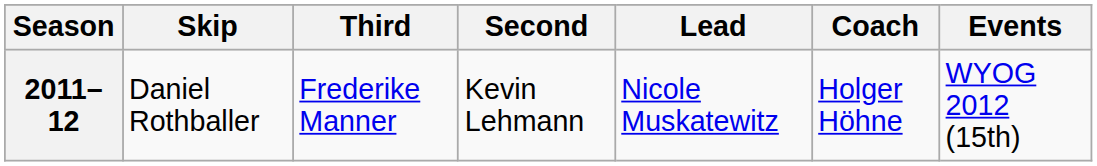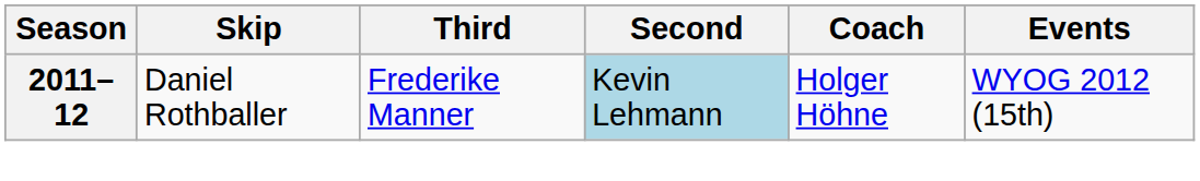- column: Lead | Nicole Muskatewitz
2011–12 | Second: no background -> lightblue background
